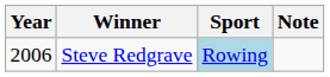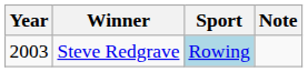Steve Redgrave | Year: 2006 -> 2003
